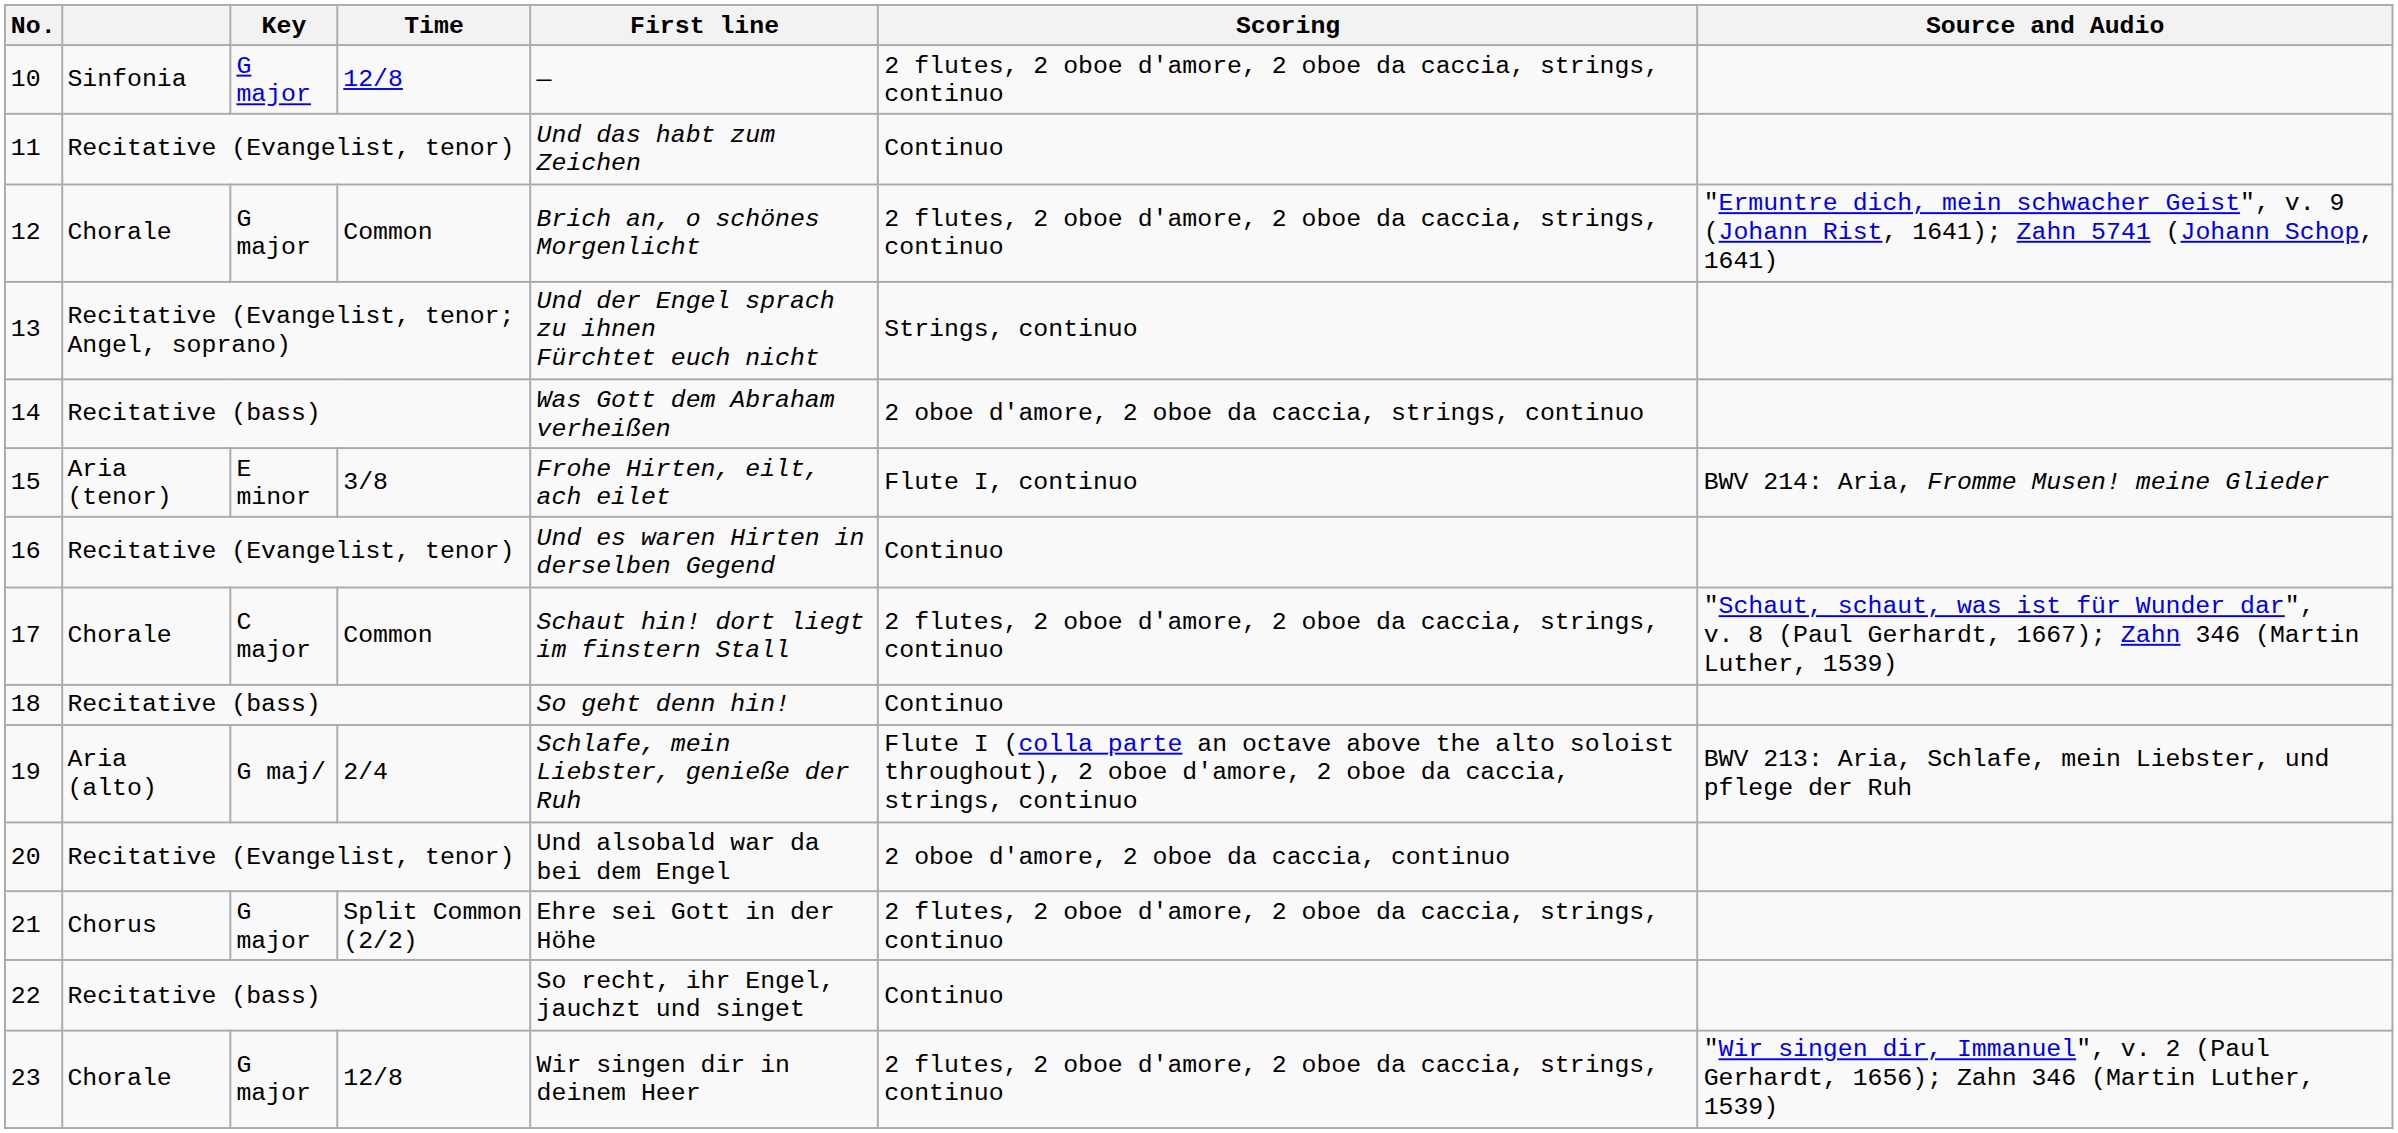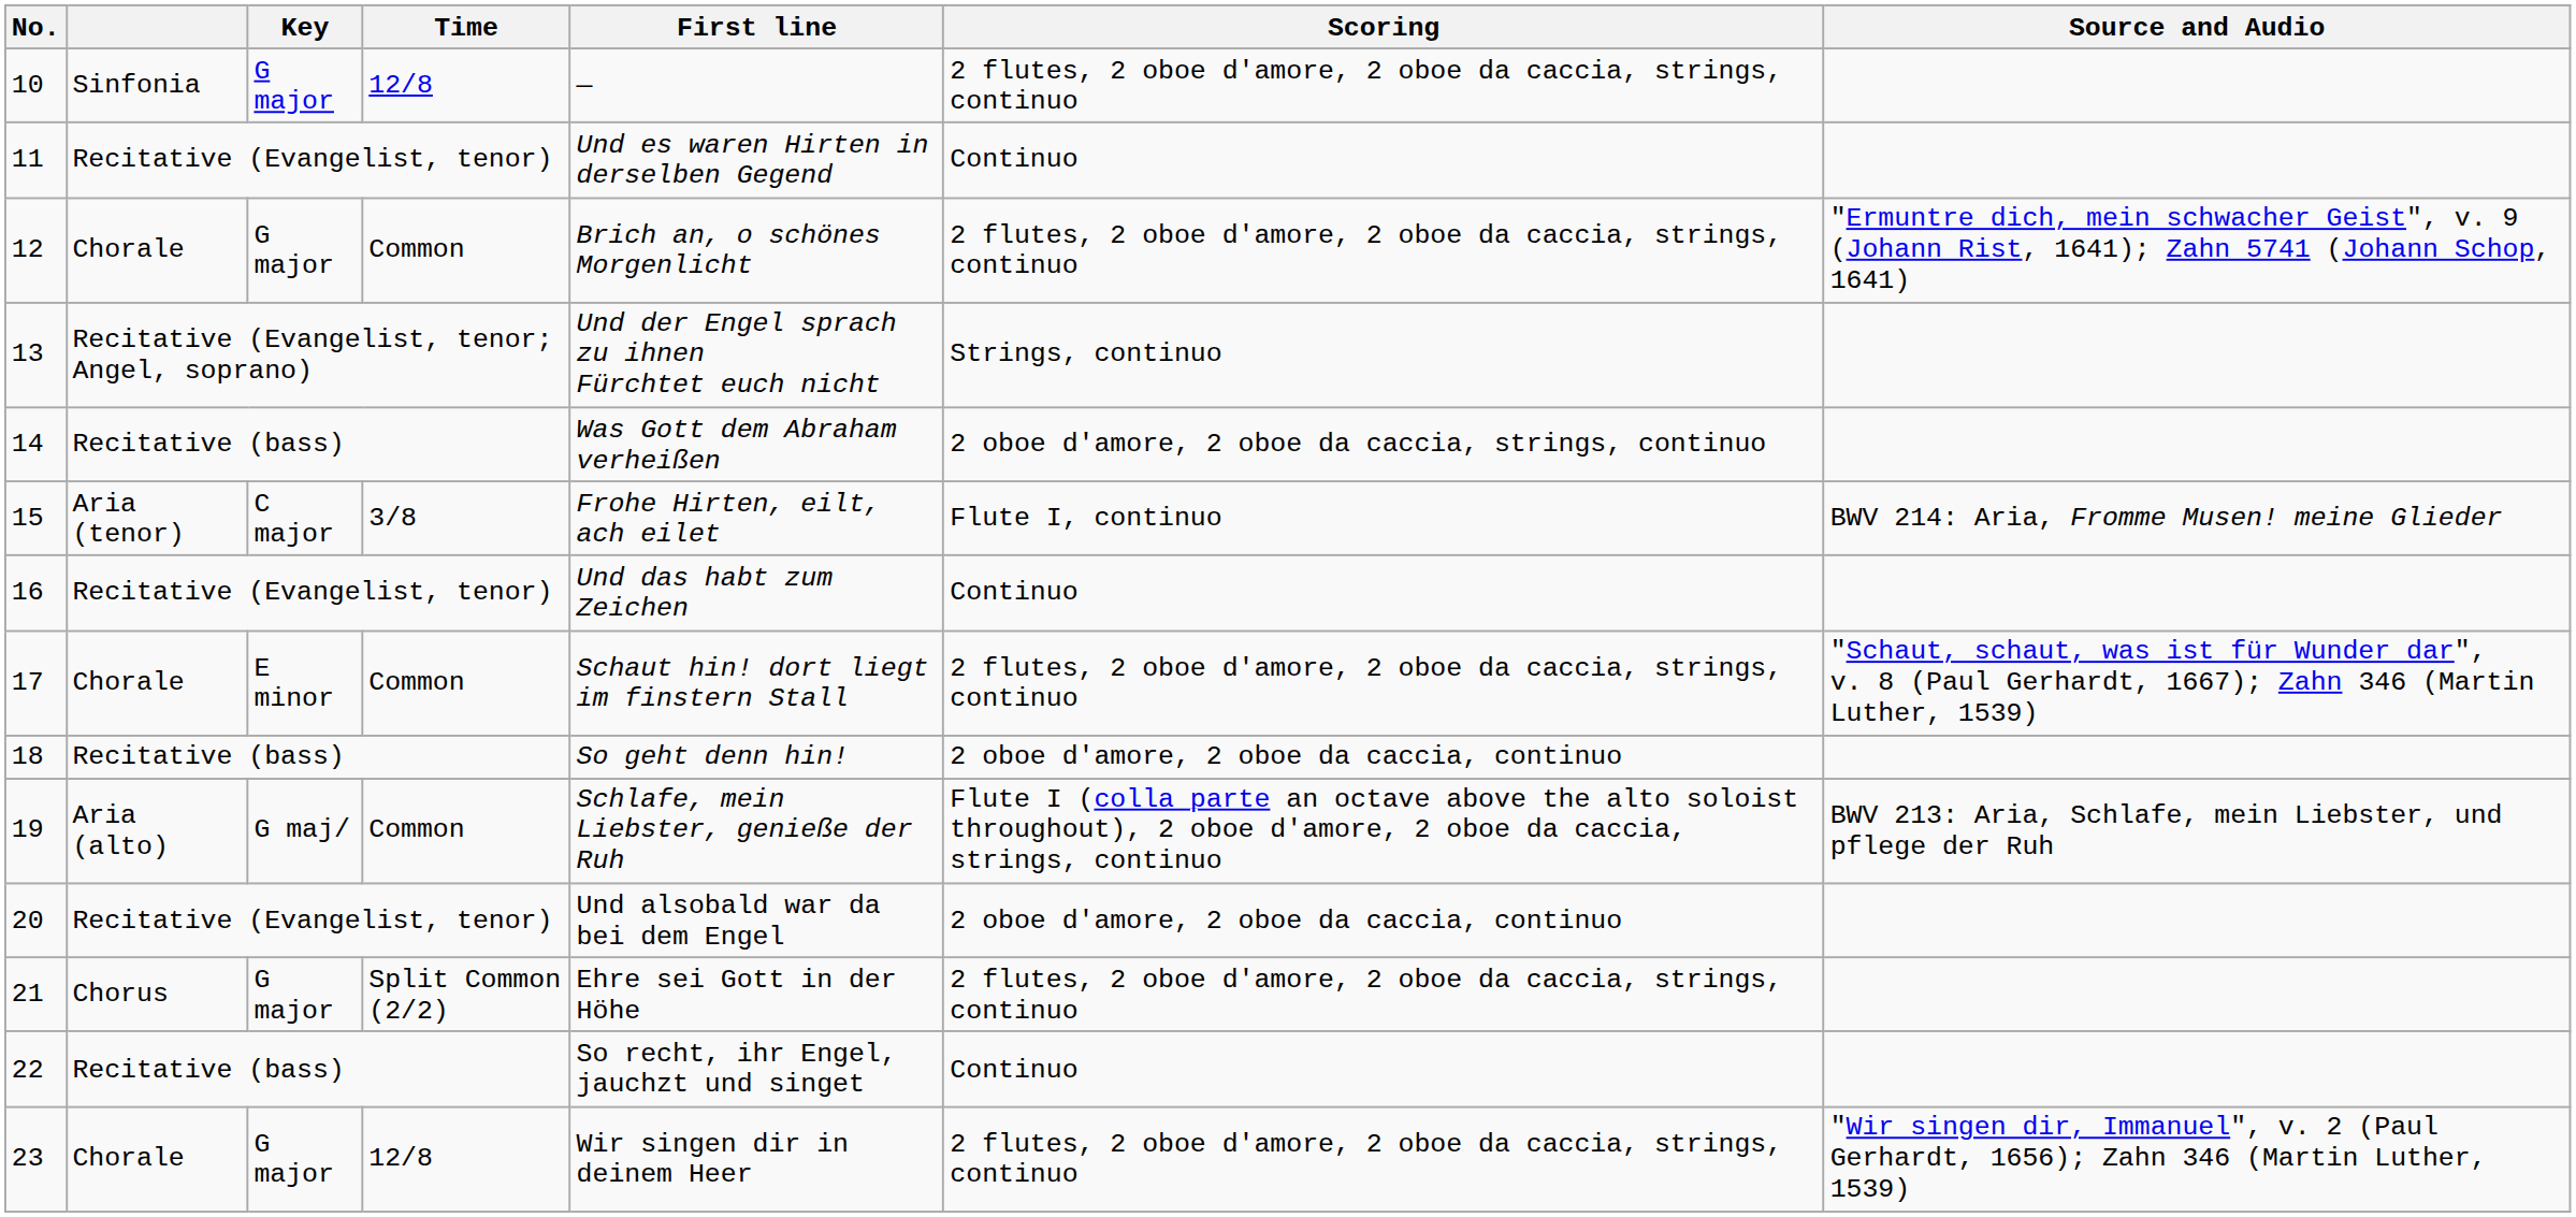11 | First line: Und das habt zum Zeichen -> Und es waren Hirten in derselben Gegend
15 | Key: E minor -> C major
16 | First line: Und es waren Hirten in derselben Gegend -> Und das habt zum Zeichen
17 | Key: C major -> E minor
18 | Scoring: Continuo -> 2 oboe d'amore, 2 oboe da caccia, continuo
19 | Time: 2/4 -> Common
